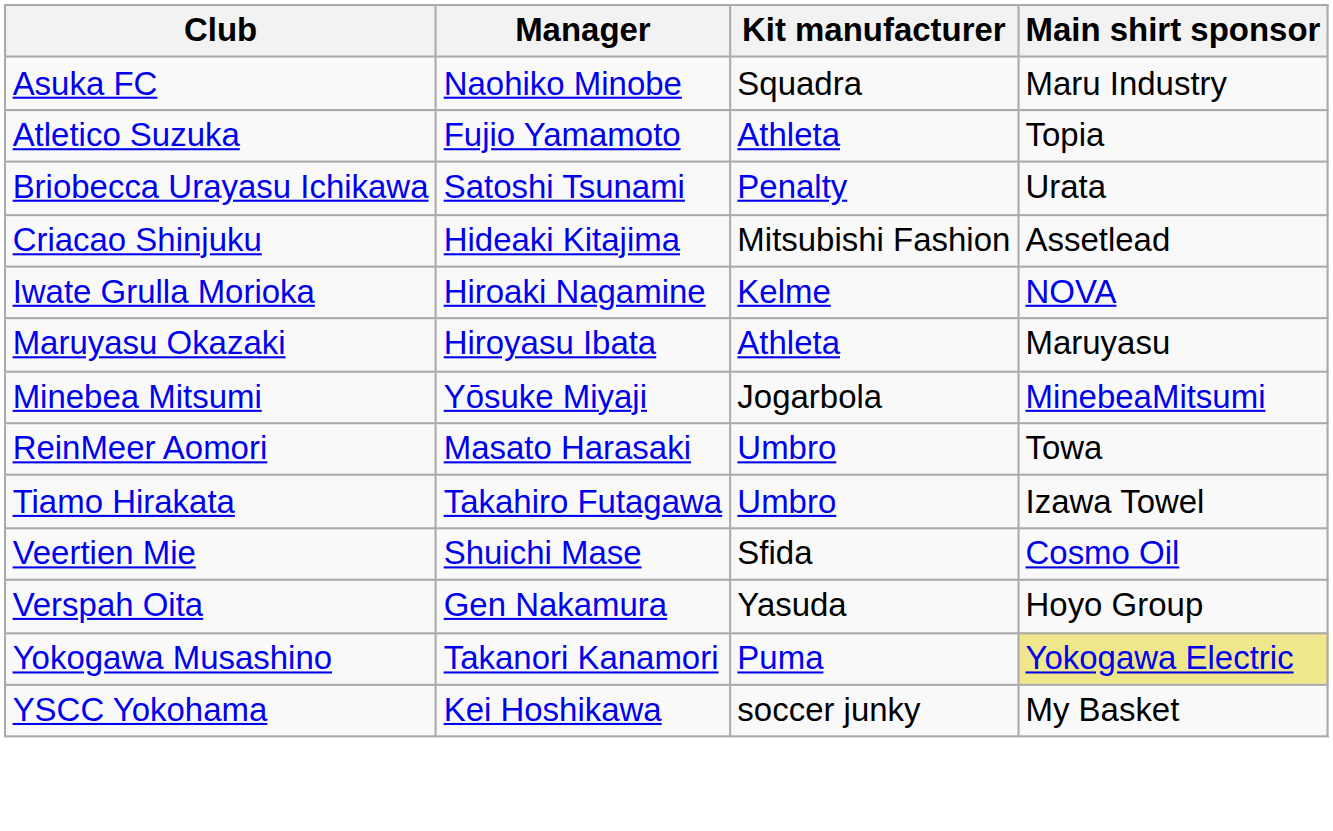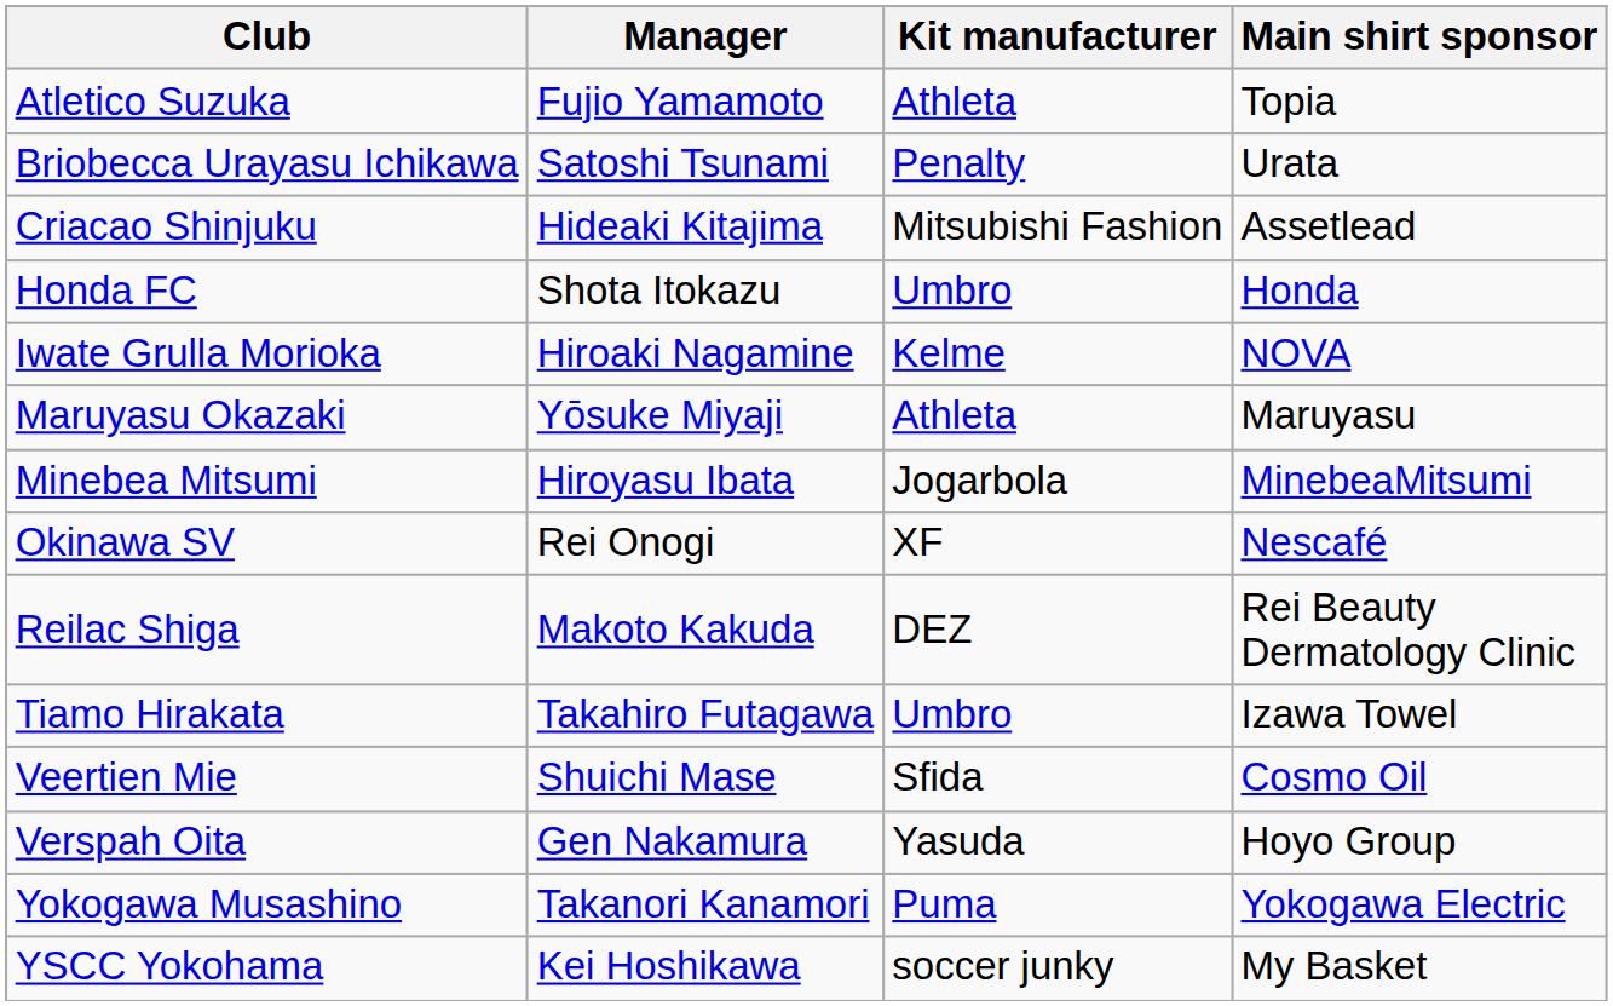- row: Asuka FC | Naohiko Minobe | Squadra | Maru Industry
+ row: Honda FC | Shota Itokazu | Umbro | Honda
Maruyasu Okazaki | Manager: Hiroyasu Ibata -> Yōsuke Miyaji
Minebea Mitsumi | Manager: Yōsuke Miyaji -> Hiroyasu Ibata
+ row: Okinawa SV | Rei Onogi | XF | Nescafé
+ row: Reilac Shiga | Makoto Kakuda | DEZ | Rei Beauty Dermatology Clinic
- row: ReinMeer Aomori | Masato Harasaki | Umbro | Towa
Yokogawa Musashino | Main shirt sponsor: khaki background -> no background
